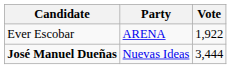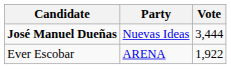rows swapped: José Manuel Dueñas <-> Ever Escobar
